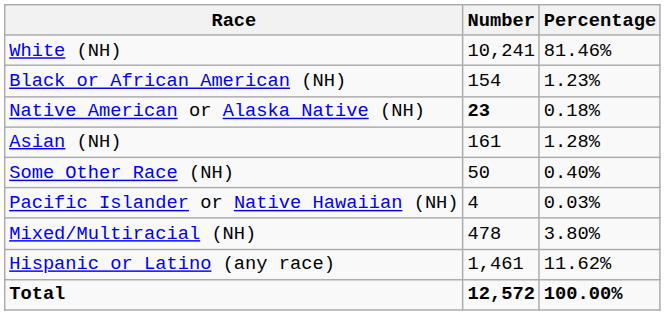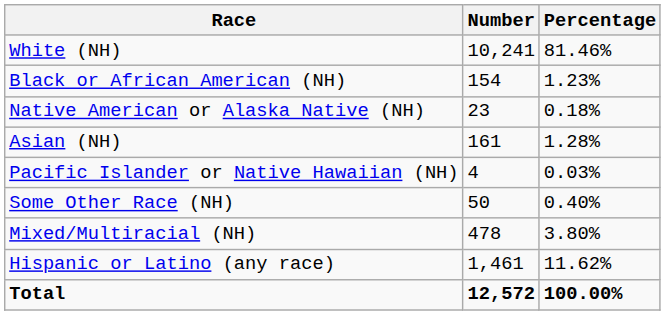Native American or Alaska Native (NH) | Number: bold -> normal
rows swapped: Pacific Islander or Native Hawaiian (NH) <-> Some Other Race (NH)
